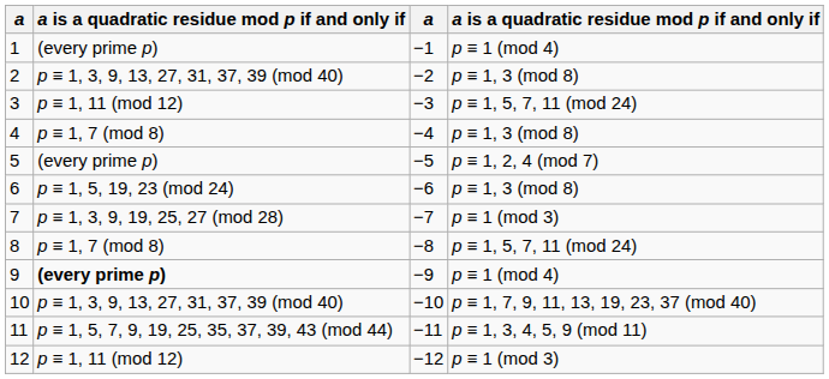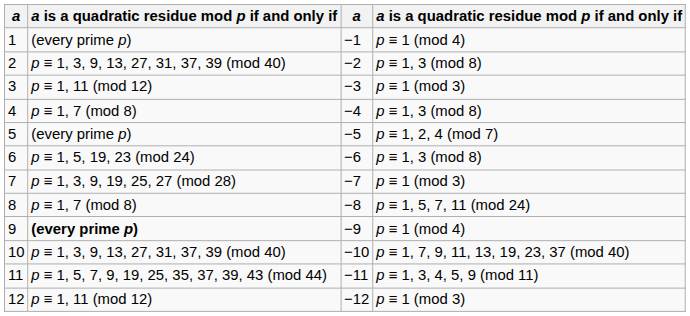3 | column 4: p ≡ 1, 5, 7, 11 (mod 24) -> p ≡ 1 (mod 3)
